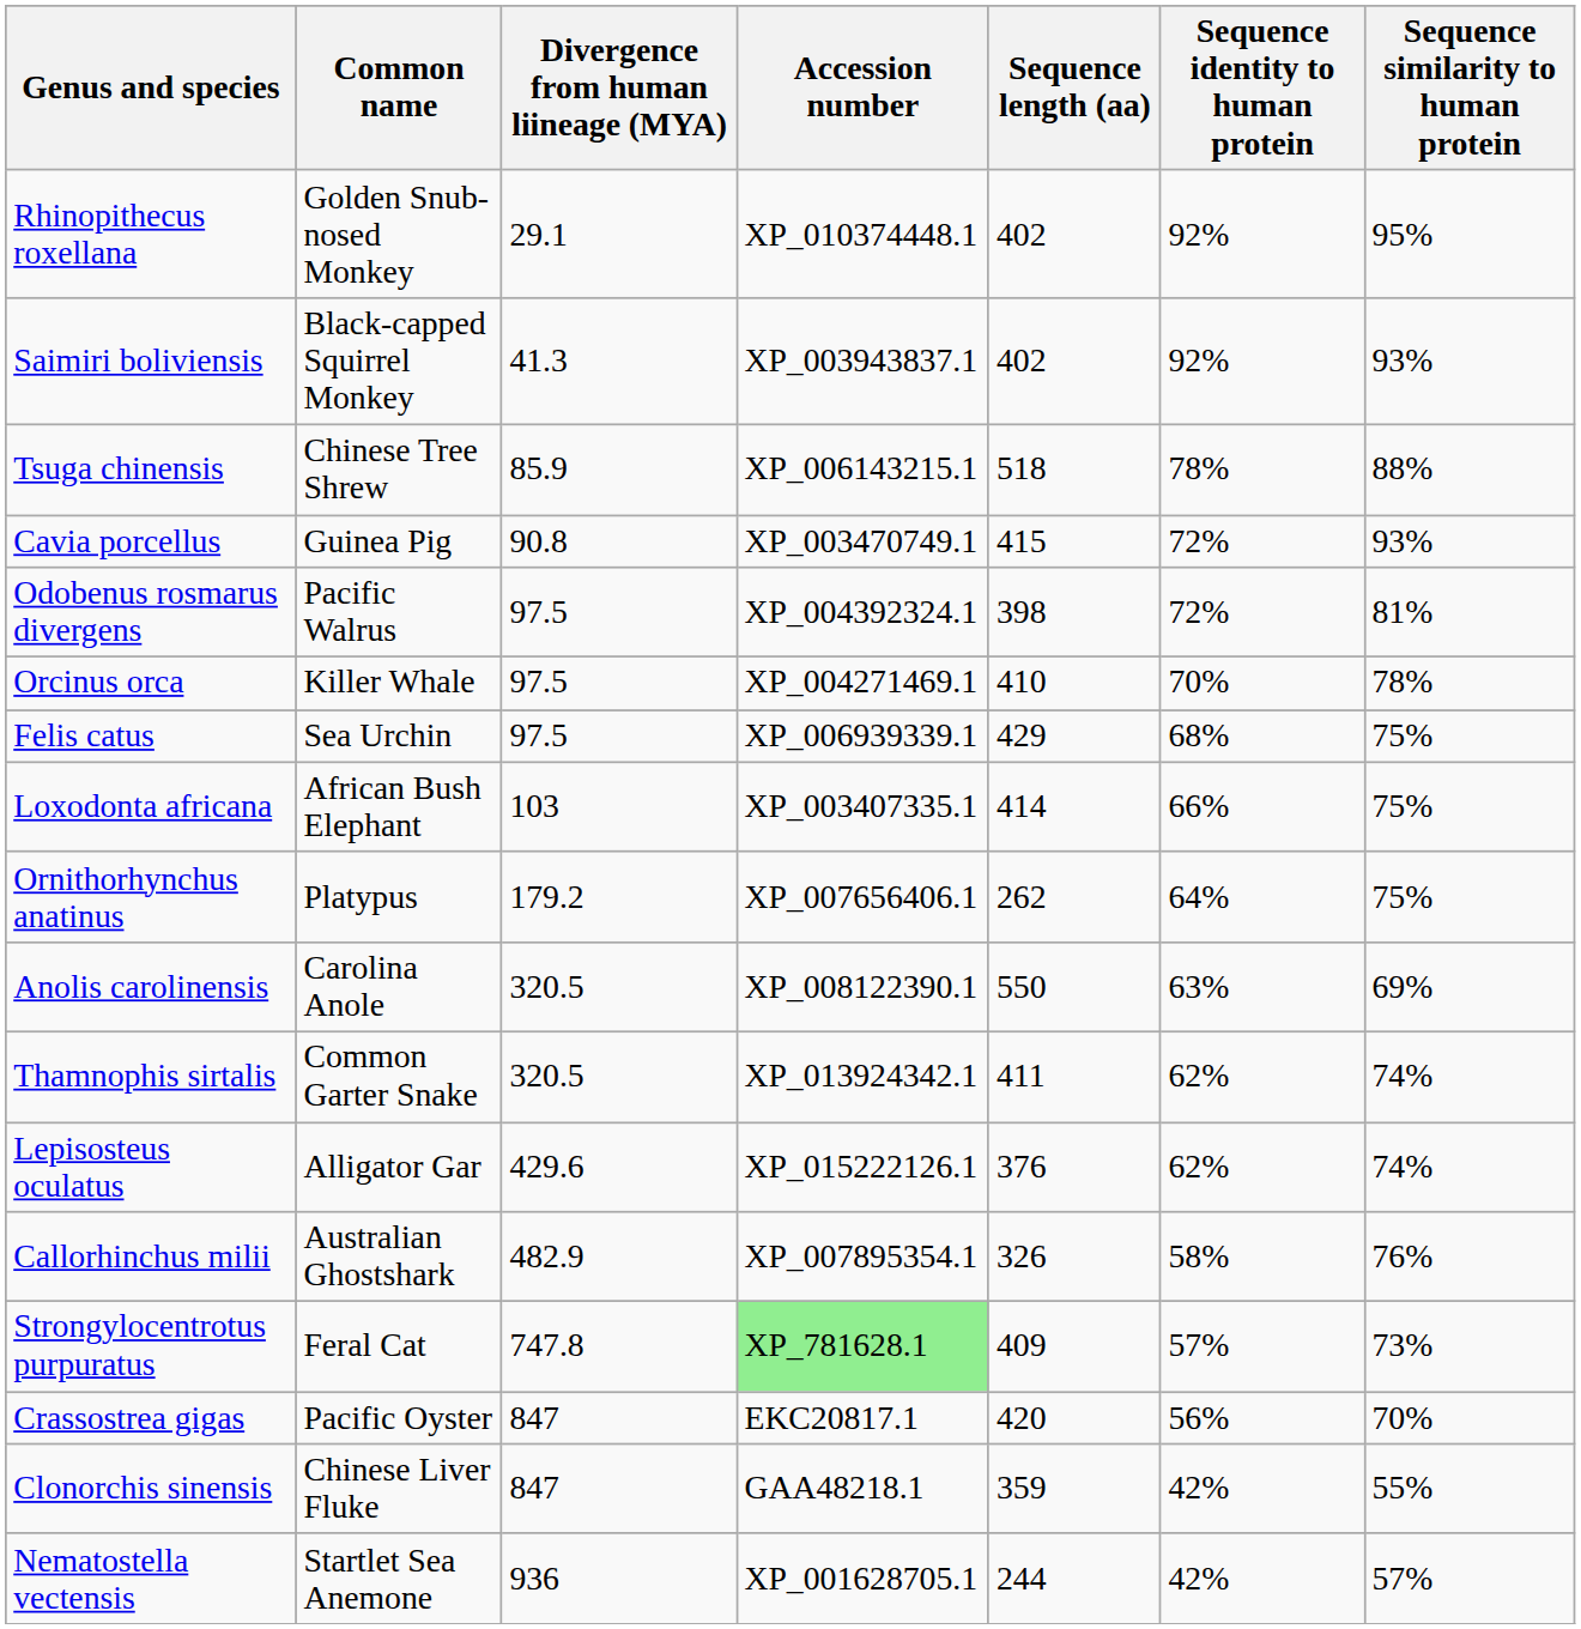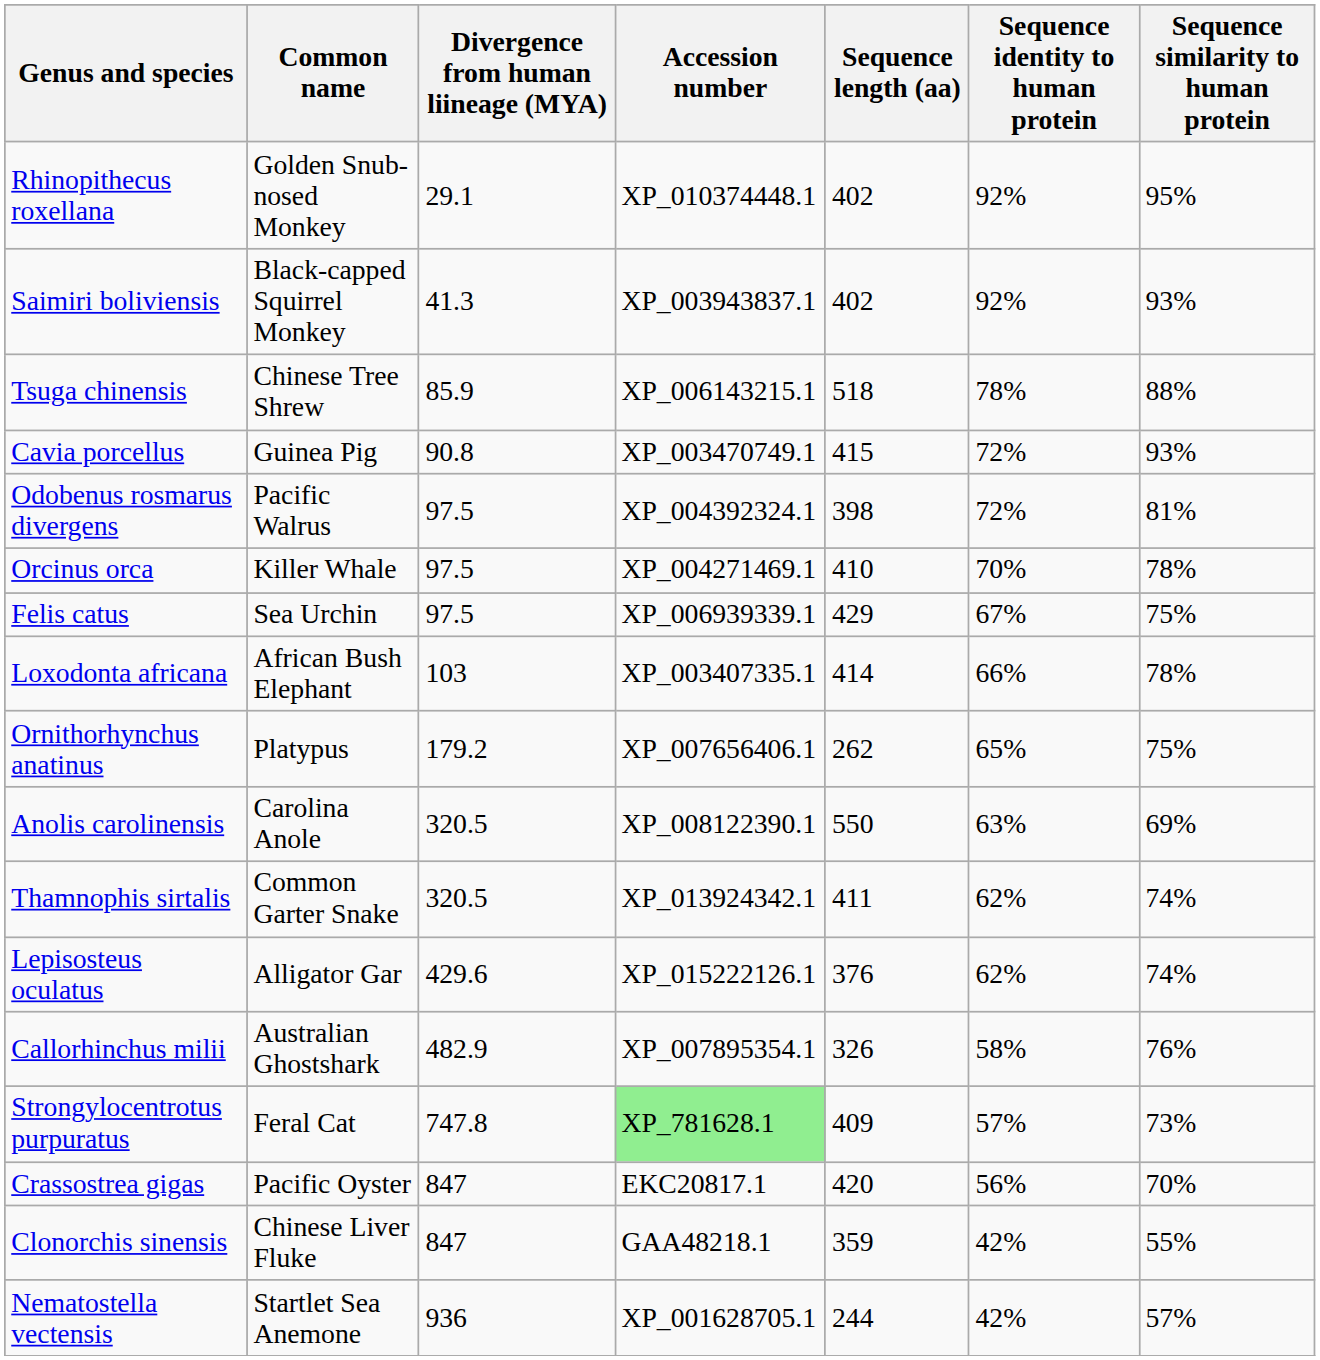Felis catus | Sequence identity to human protein: 68% -> 67%
Loxodonta africana | Sequence similarity to human protein: 75% -> 78%
Ornithorhynchus anatinus | Sequence identity to human protein: 64% -> 65%
